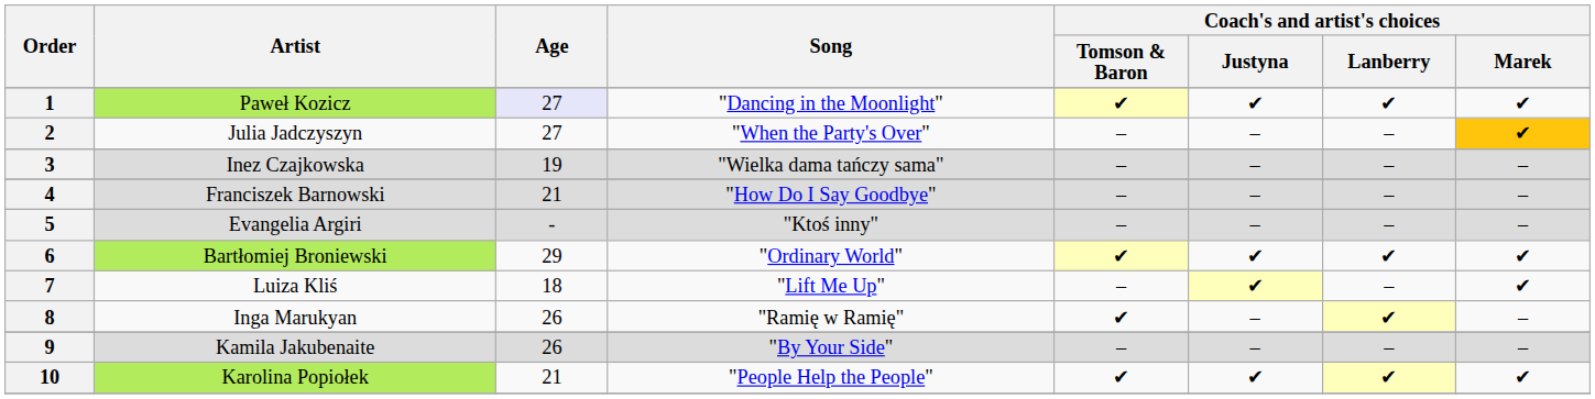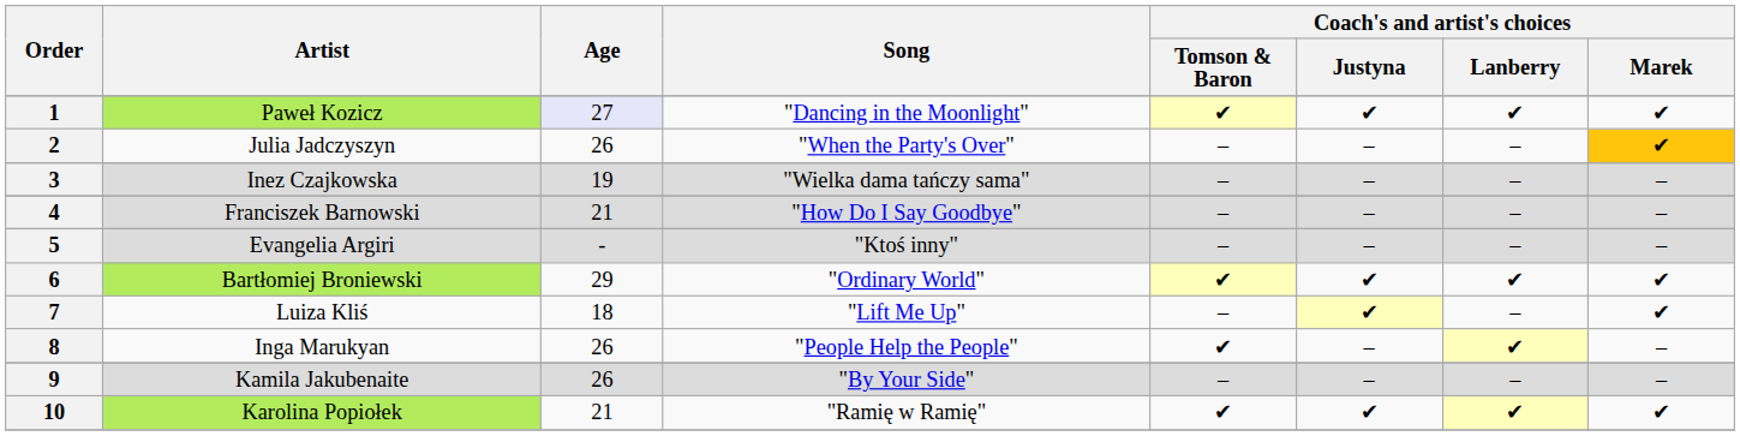2 | Age: 27 -> 26
8 | Song: "Ramię w Ramię" -> "People Help the People"
10 | Song: "People Help the People" -> "Ramię w Ramię"
